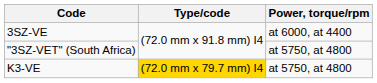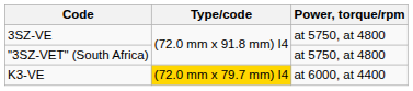3SZ-VE | Power, torque/rpm: at 6000, at 4400 -> at 5750, at 4800
K3-VE | Power, torque/rpm: at 5750, at 4800 -> at 6000, at 4400
